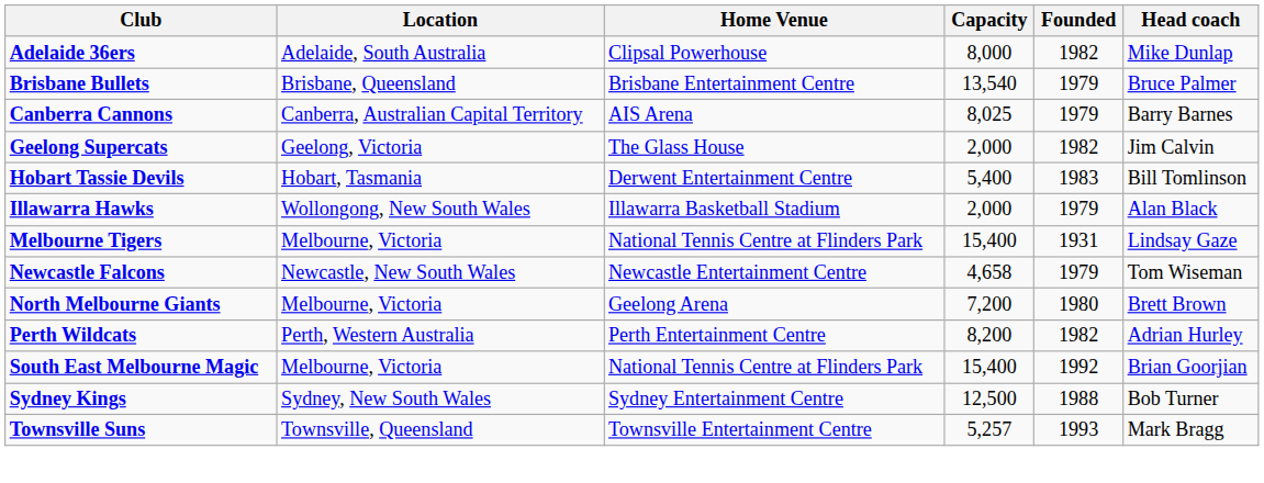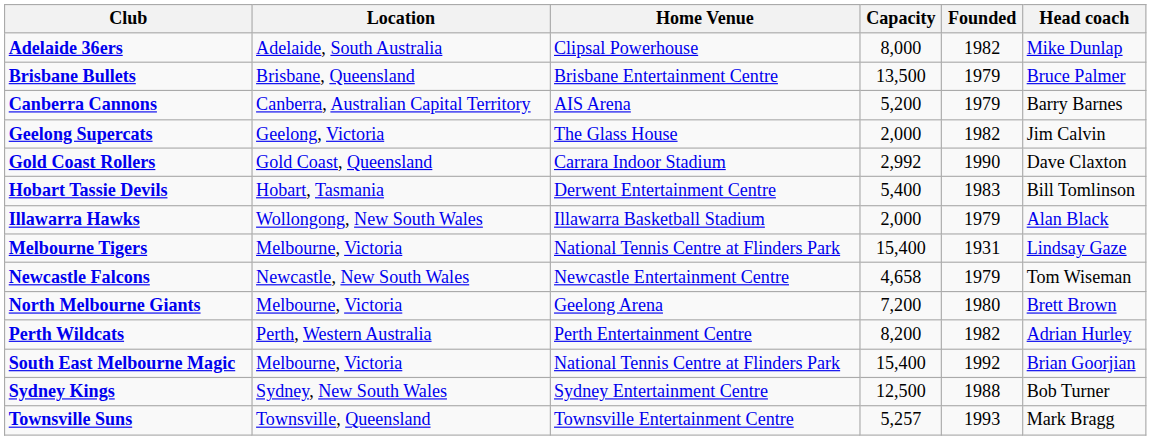Brisbane Bullets | Capacity: 13,540 -> 13,500
Canberra Cannons | Capacity: 8,025 -> 5,200
+ row: Gold Coast Rollers | Gold Coast, Queensland | Carrara Indoor Stadium | 2,992 | 1990 | Dave Claxton
